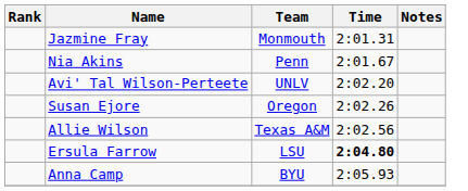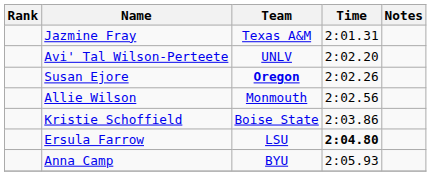Jazmine Fray | Team: Monmouth -> Texas A&M
- row: Nia Akins | Penn | 2:01.67
Susan Ejore | Team: normal -> bold
Allie Wilson | Team: Texas A&M -> Monmouth
+ row: Kristie Schoffield | Boise State | 2:03.86
